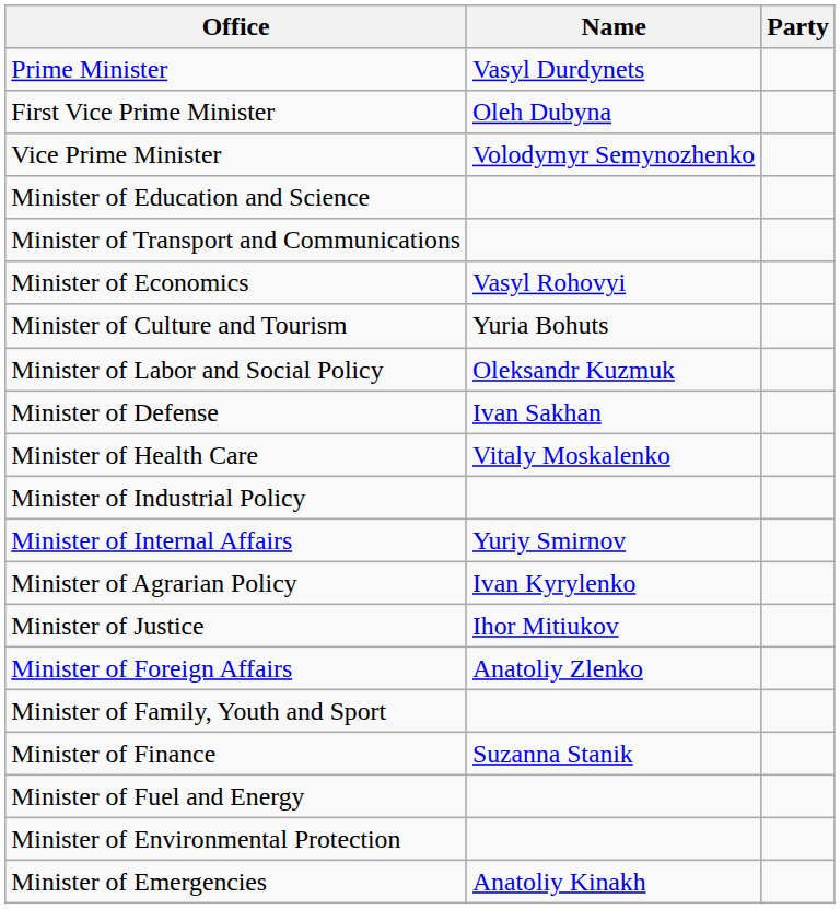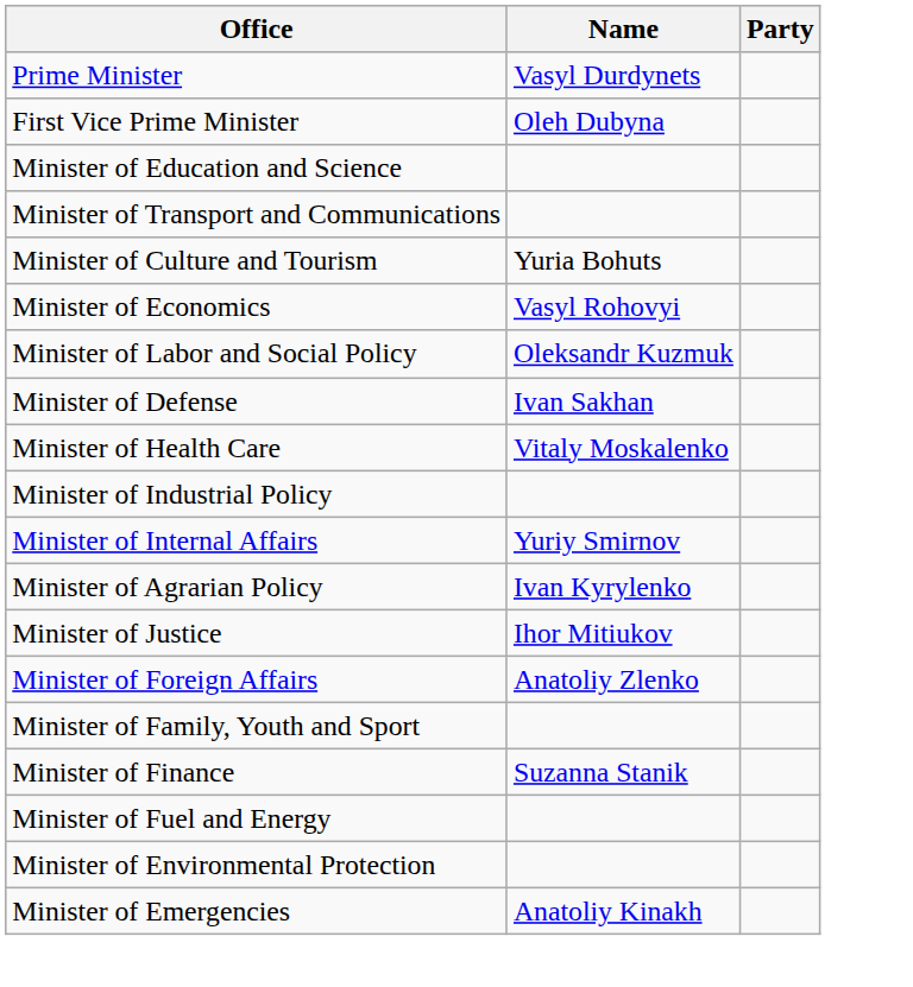- row: Vice Prime Minister | Volodymyr Semynozhenko
rows swapped: Minister of Culture and Tourism <-> Minister of Economics
